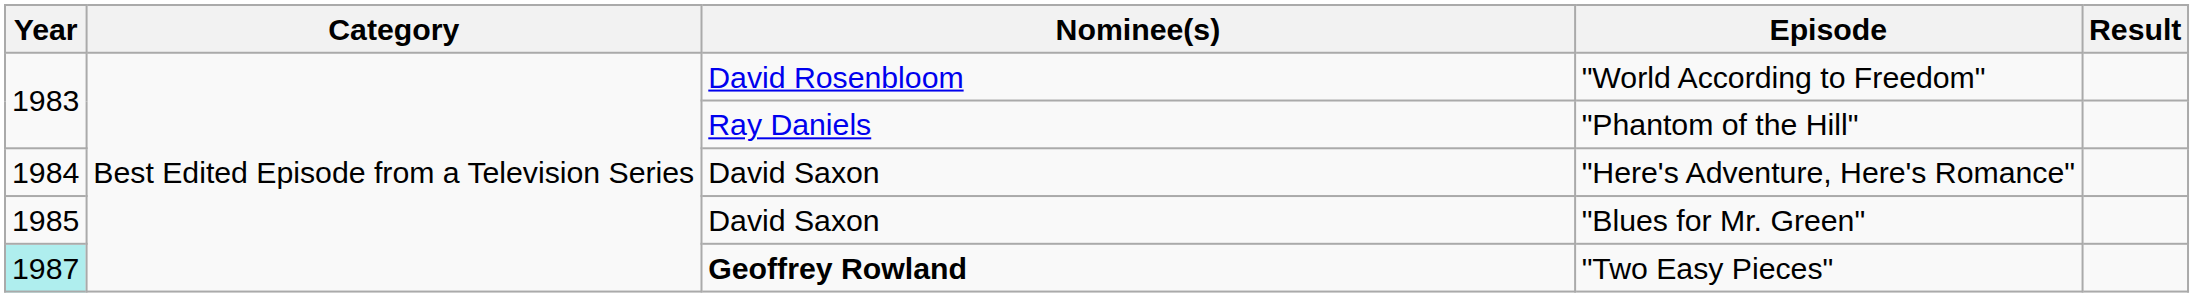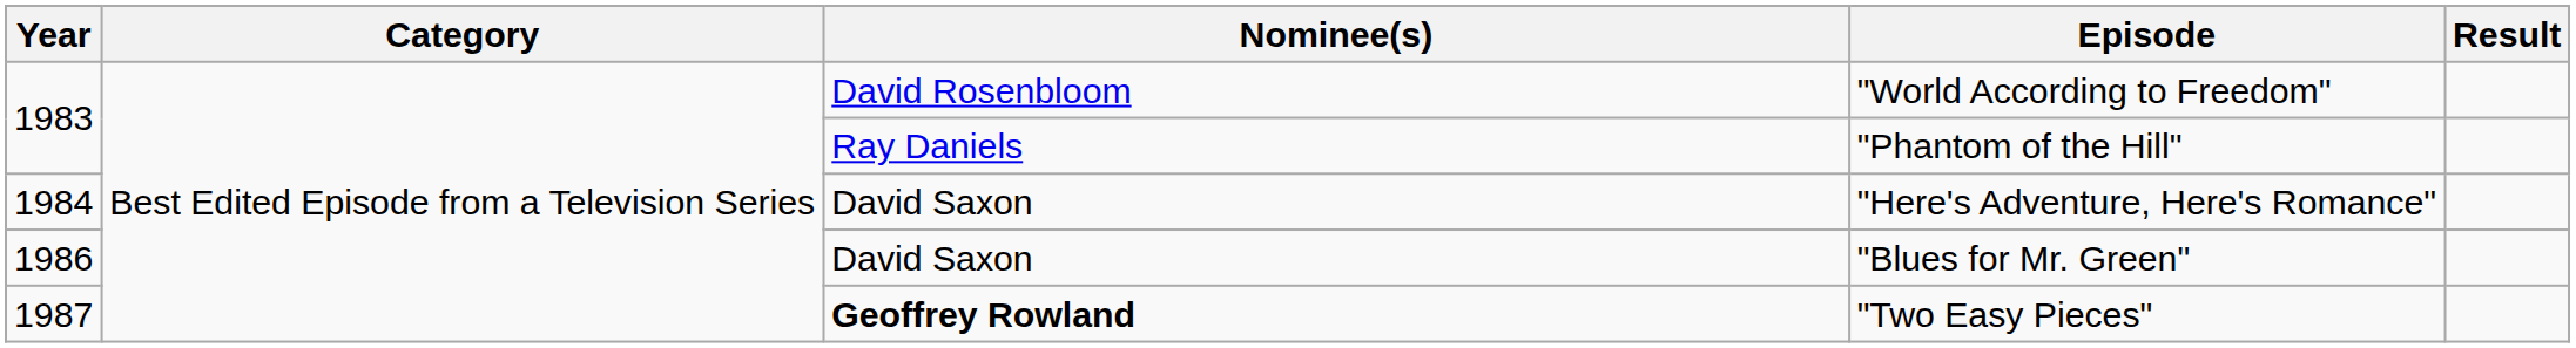"Blues for Mr. Green" | Year: 1985 -> 1986
"Two Easy Pieces" | Year: paleturquoise background -> no background
